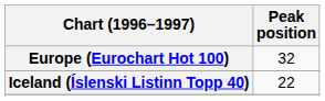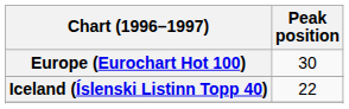Europe (Eurochart Hot 100) | Peak position: 32 -> 30
